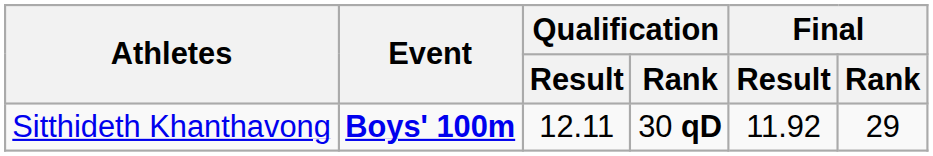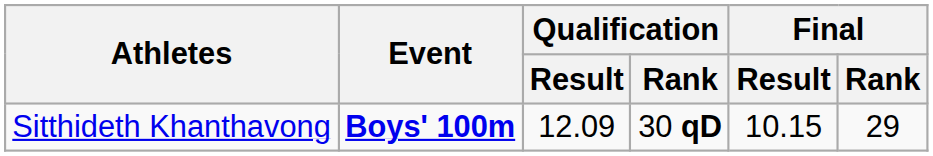Sitthideth Khanthavong | Qualification / Result: 12.11 -> 12.09
Sitthideth Khanthavong | Final / Result: 11.92 -> 10.15
